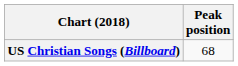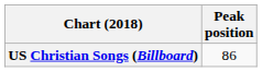US Christian Songs (Billboard) | Peak position: 68 -> 86
